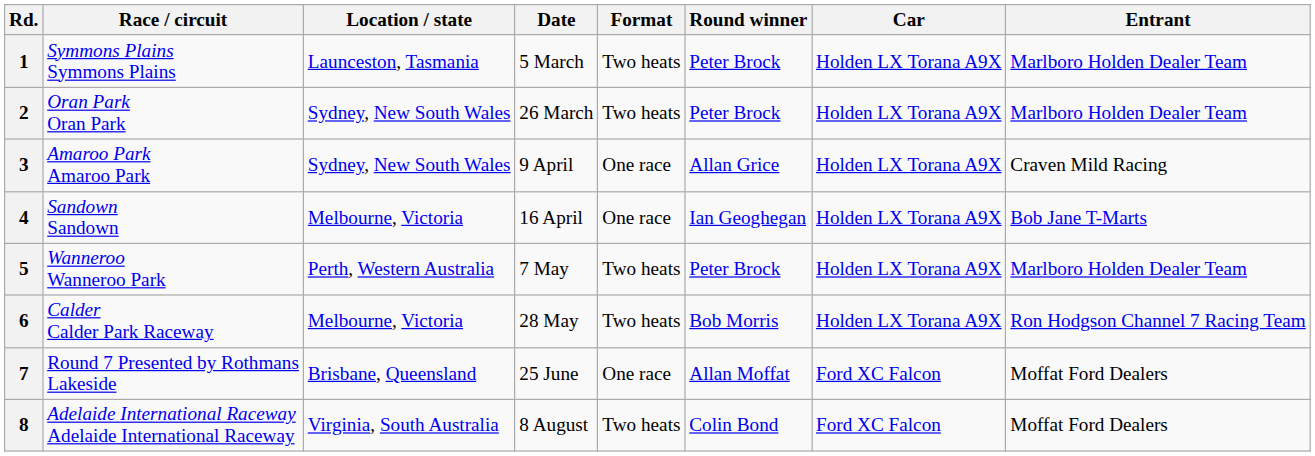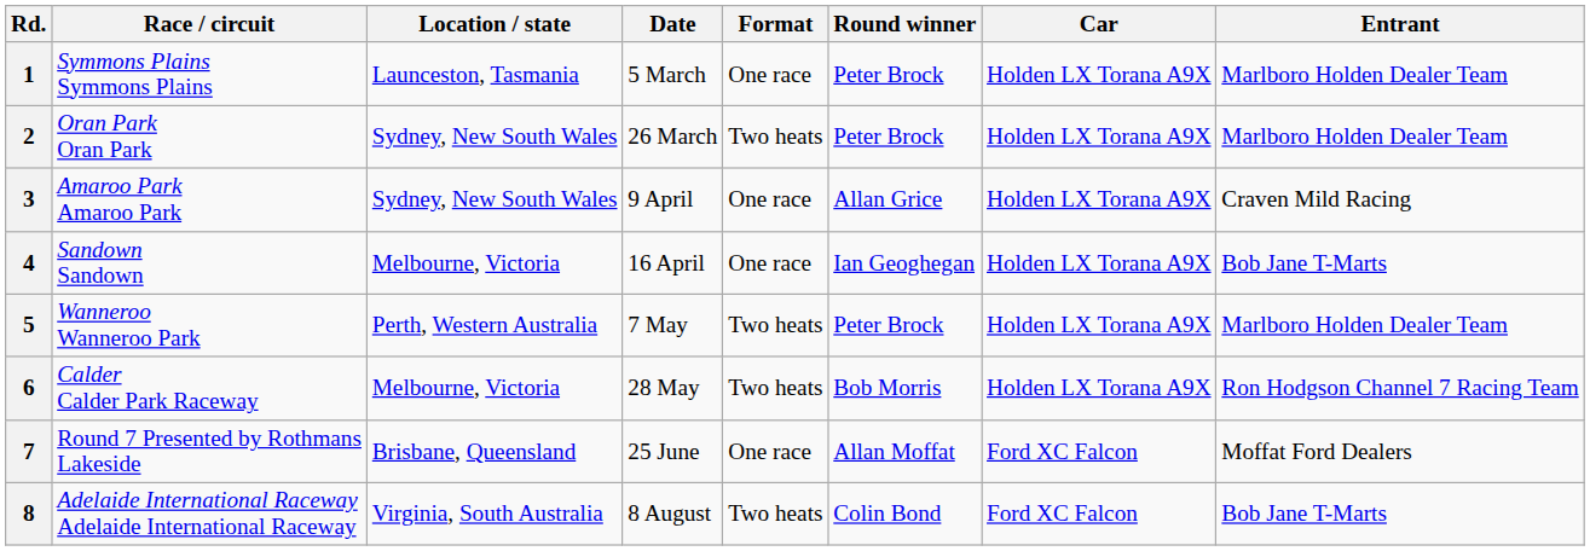1 | Format: Two heats -> One race
8 | Entrant: Moffat Ford Dealers -> Bob Jane T-Marts
